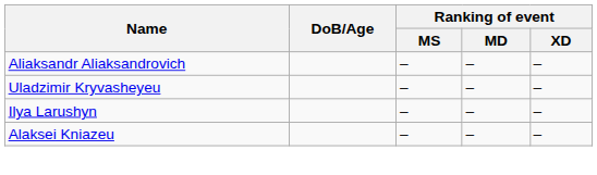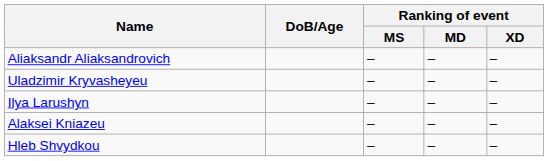+ row: Hleb Shvydkou | – | – | –
